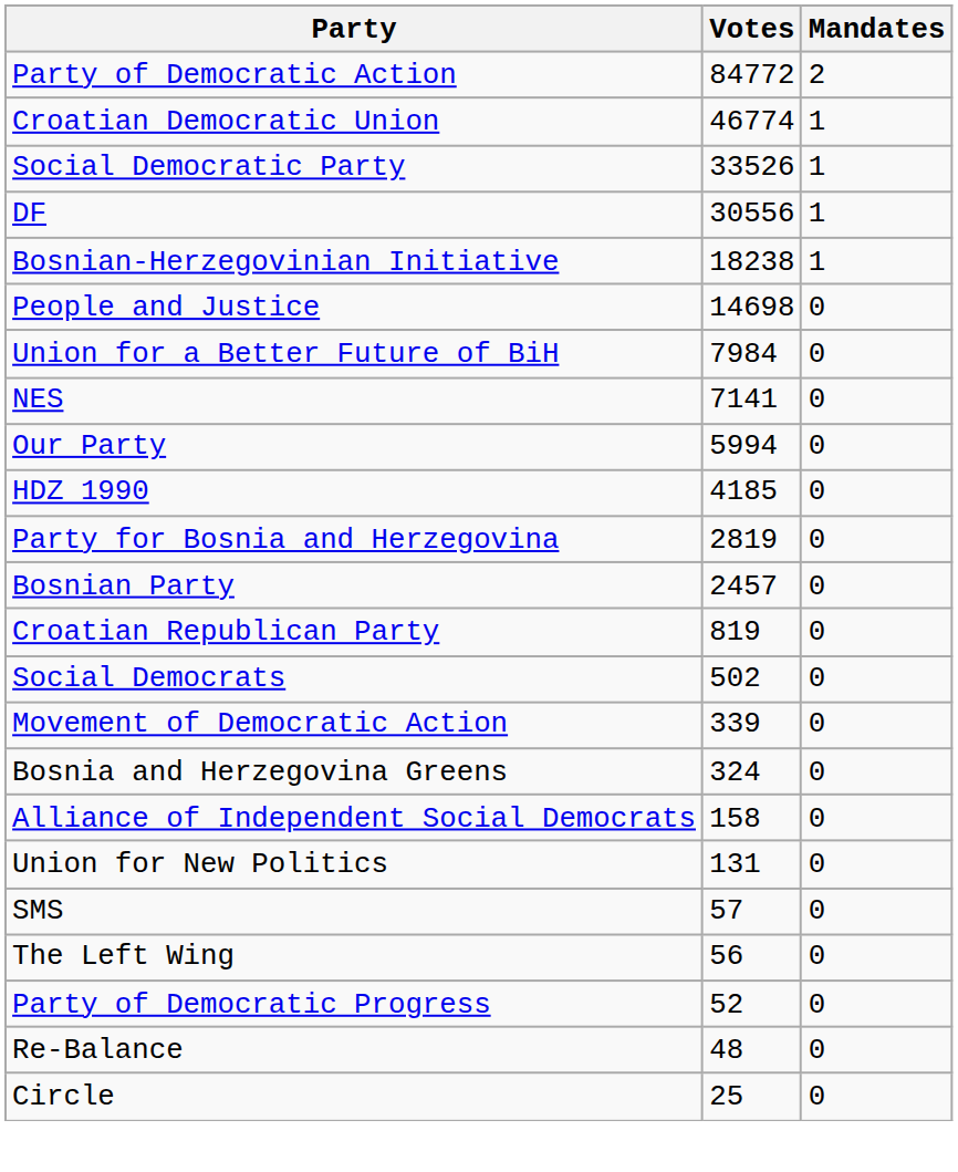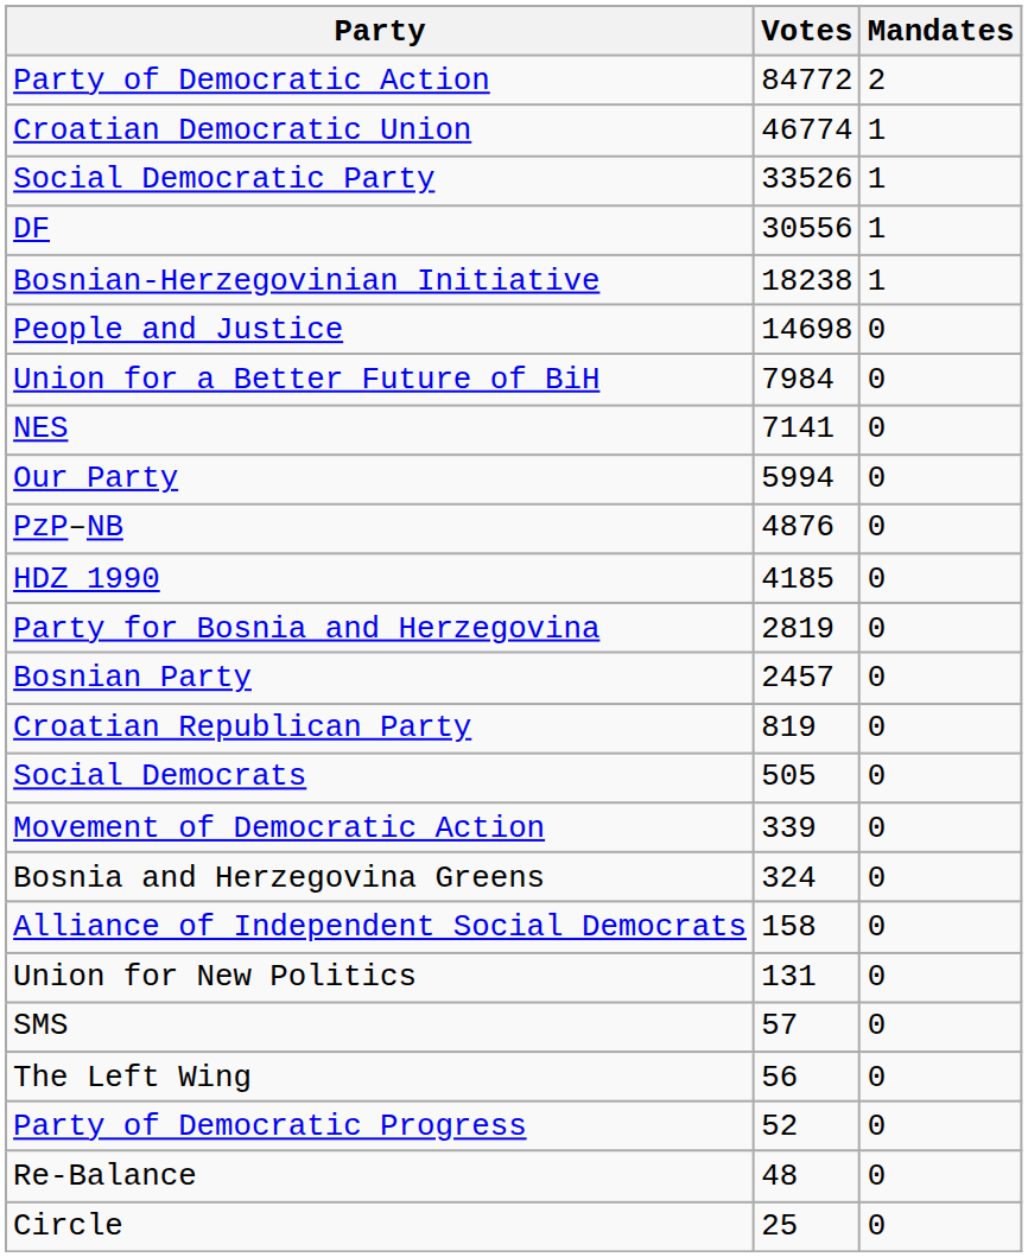+ row: PzP–NB | 4876 | 0
Social Democrats | Votes: 502 -> 505
